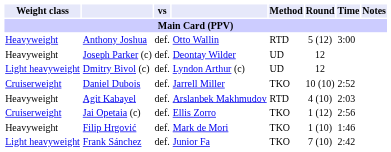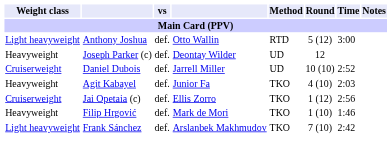Anthony Joshua | Weight class / Main Card (PPV): Heavyweight -> Light heavyweight
- row: Light heavyweight | Dmitry Bivol (c) | def. | Lyndon Arthur (c) | UD | 12
Daniel Dubois | Method / Main Card (PPV): TKO -> UD
Agit Kabayel | column 4: Arslanbek Makhmudov -> Junior Fa
Agit Kabayel | Method / Main Card (PPV): RTD -> TKO
Frank Sánchez | column 4: Junior Fa -> Arslanbek Makhmudov
